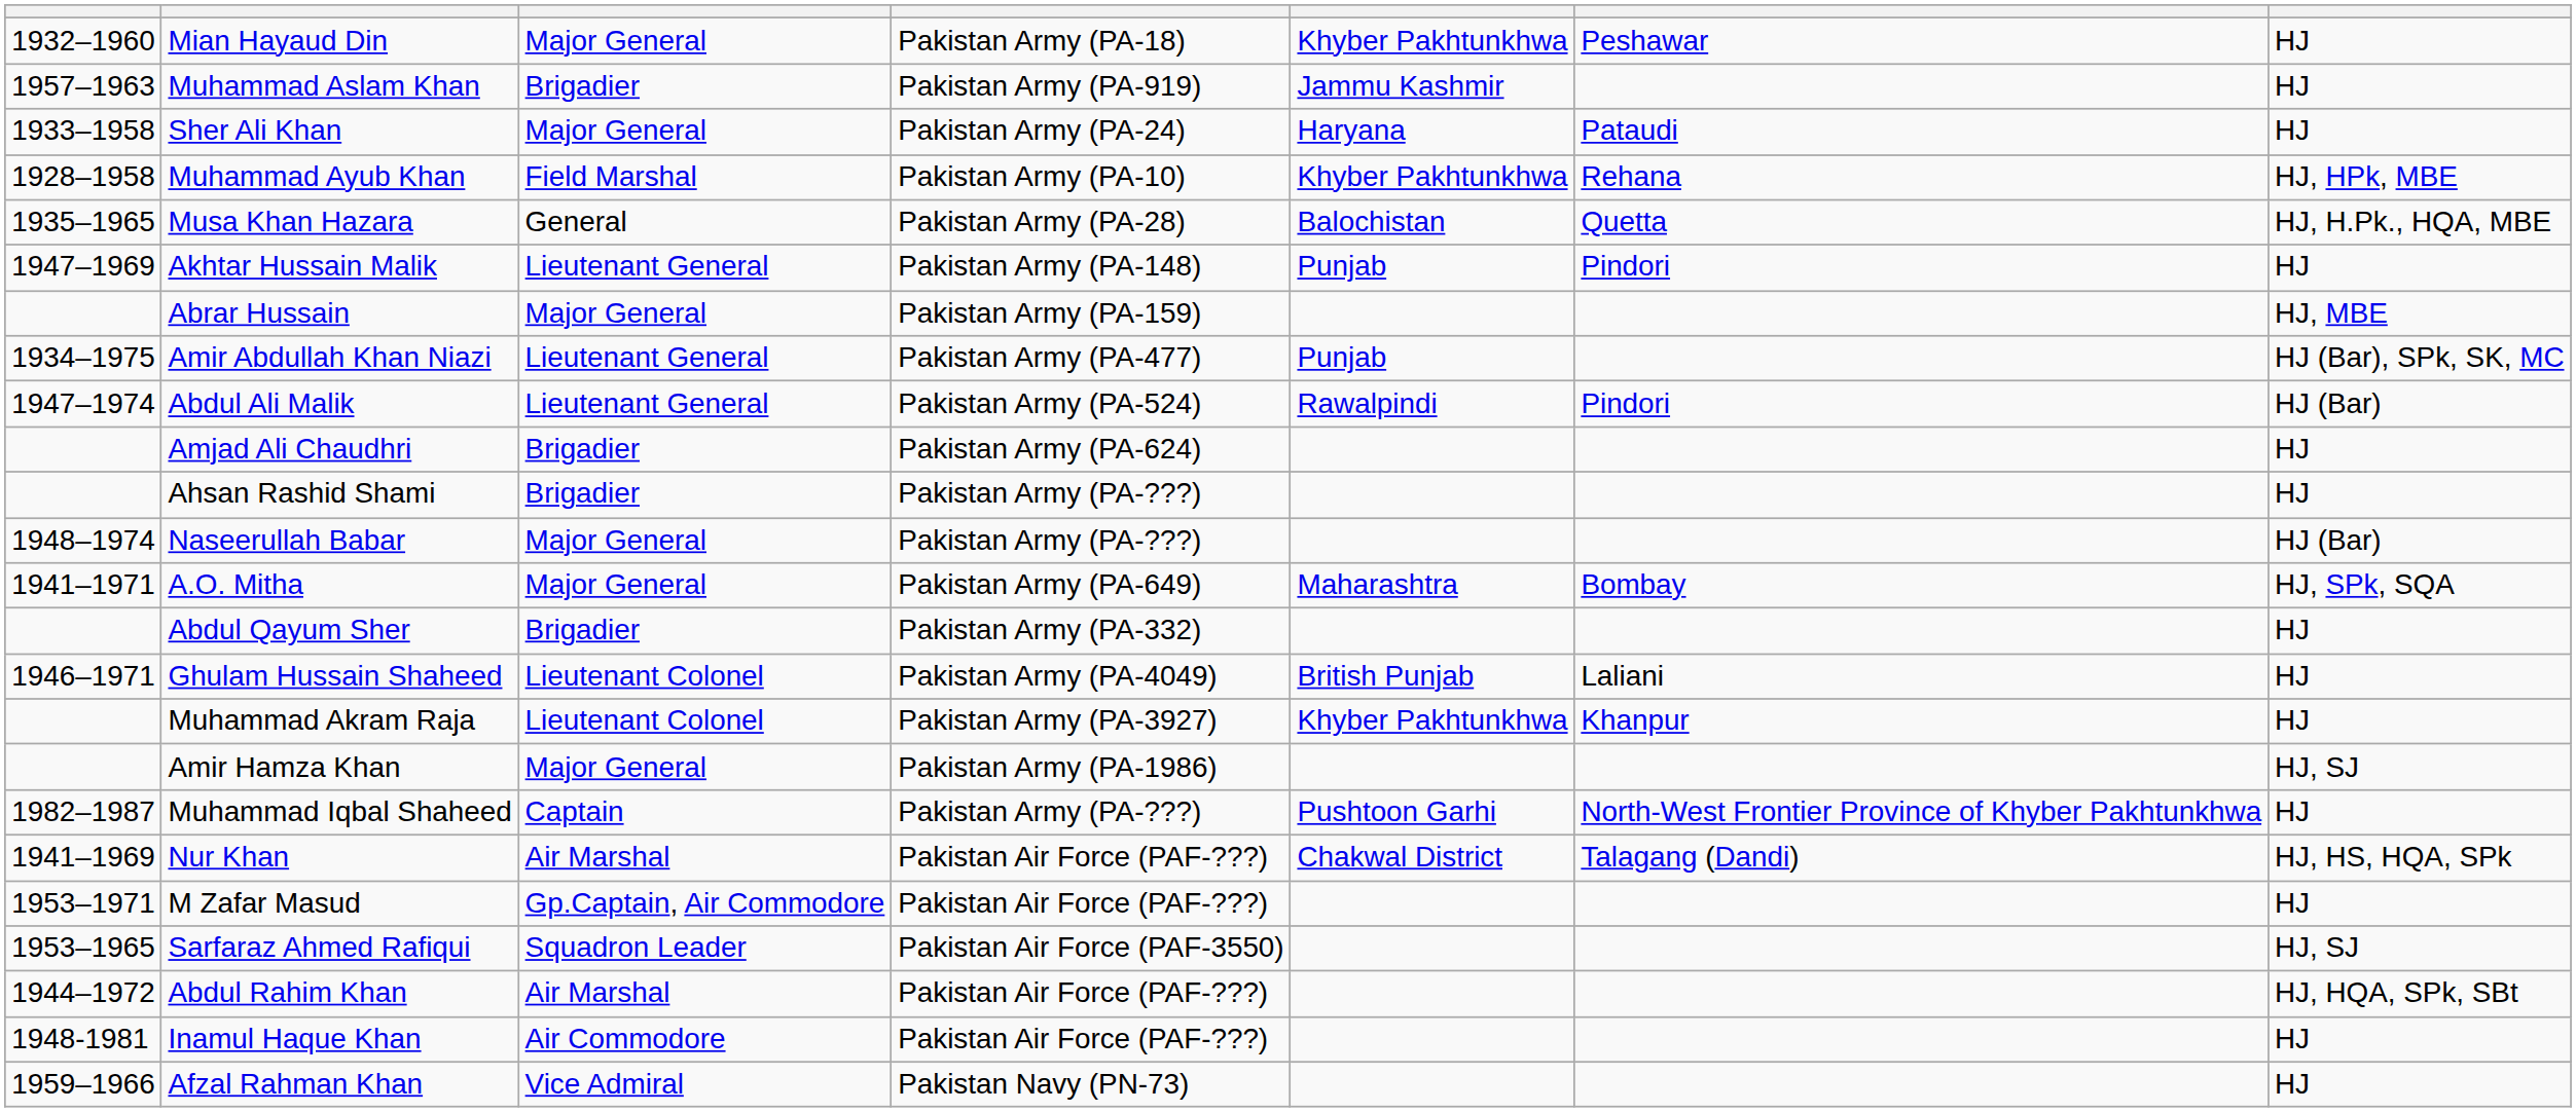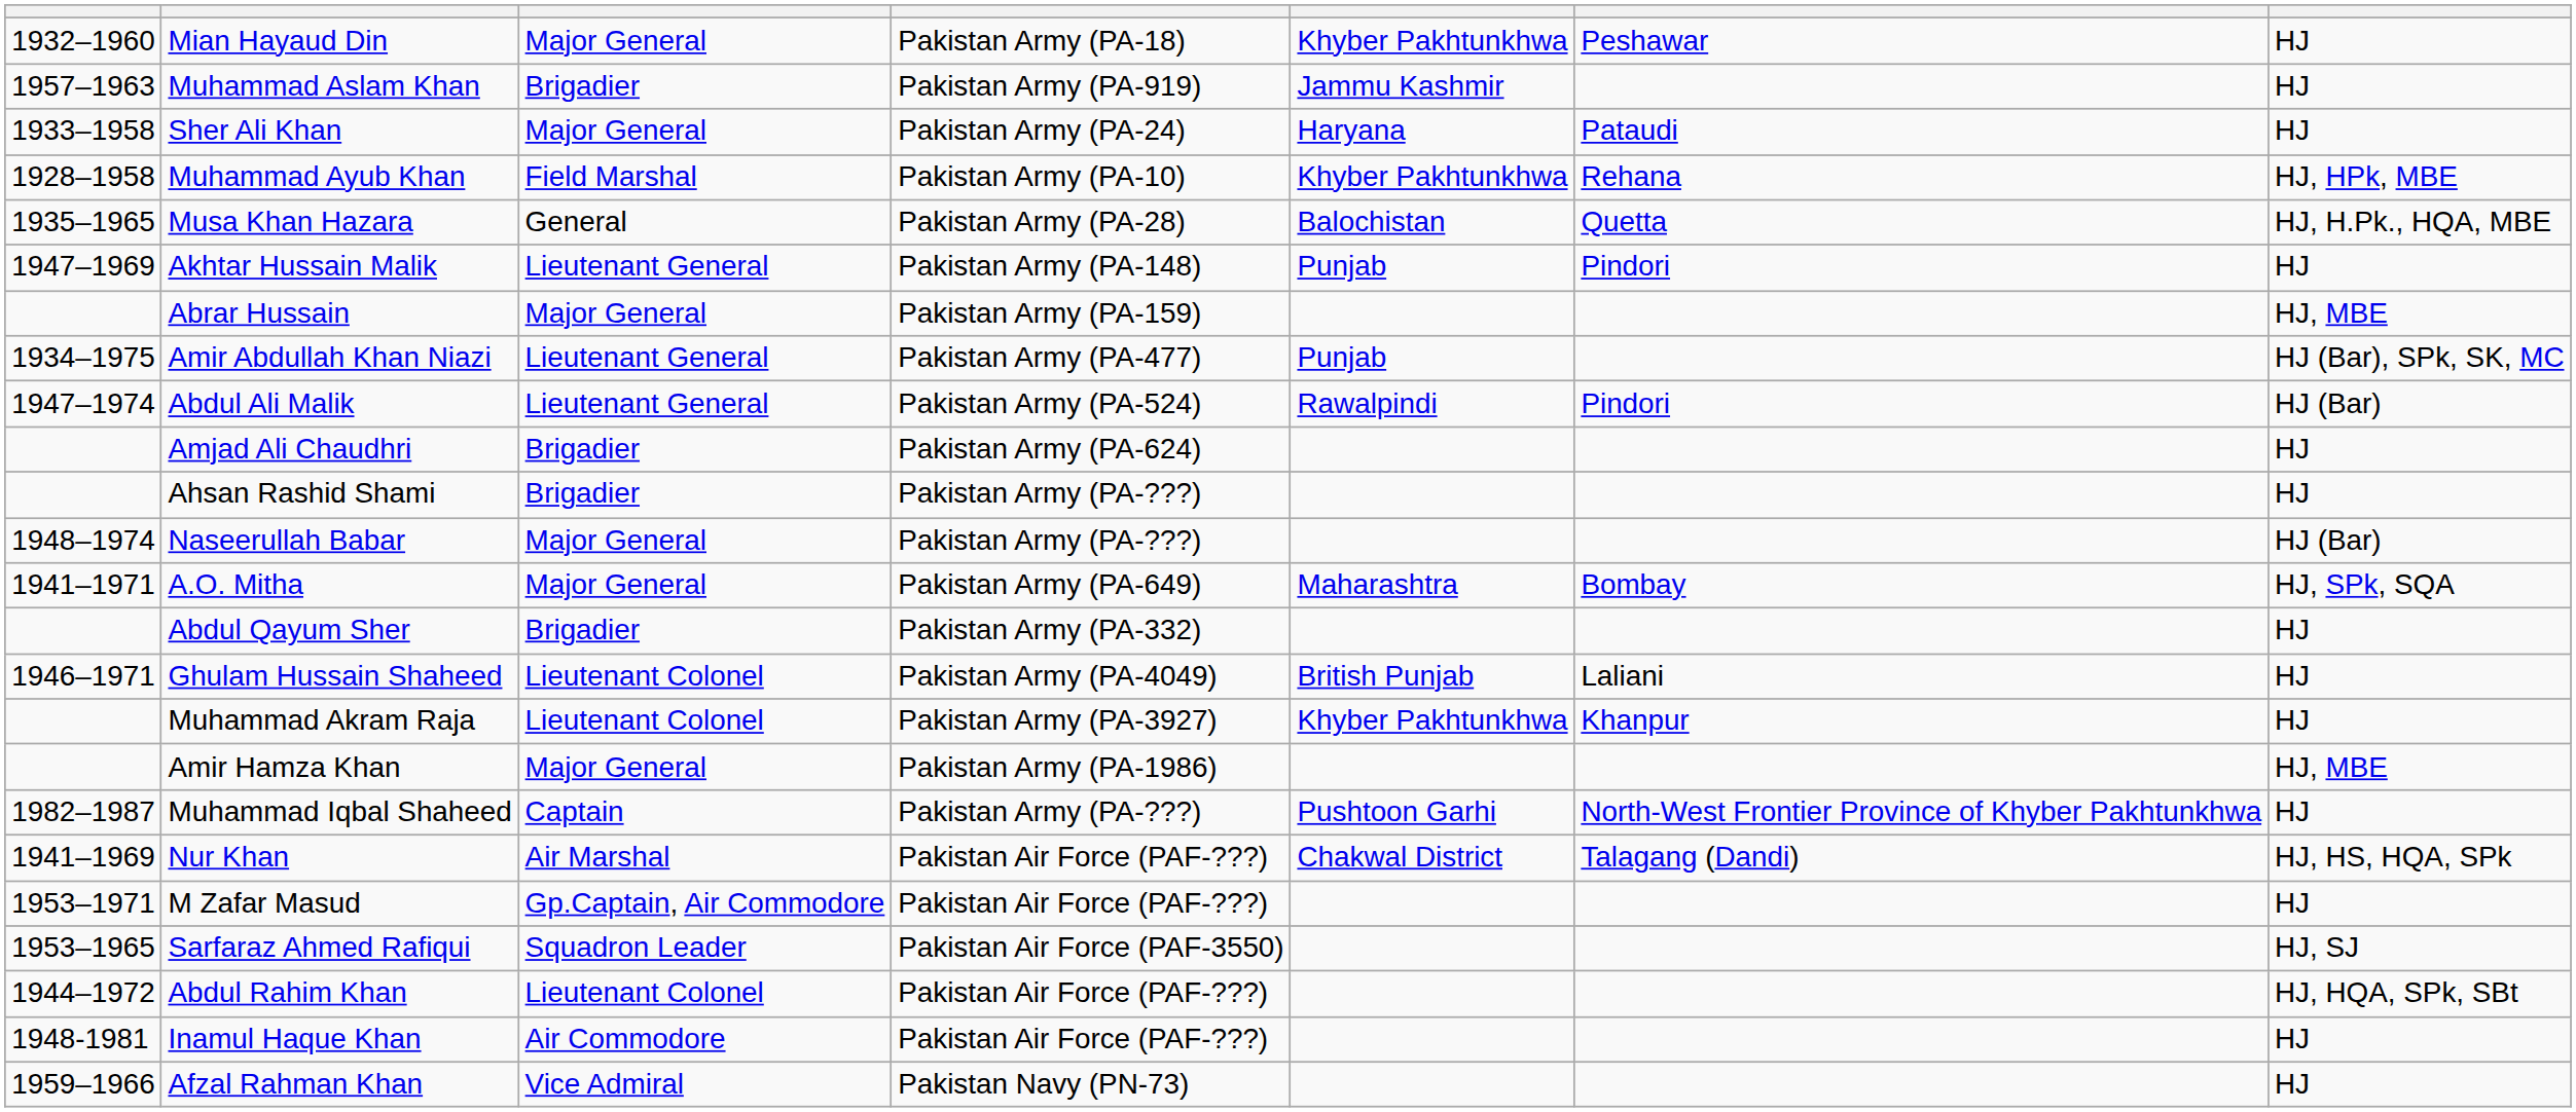Amir Hamza Khan | column 7: HJ, SJ -> HJ, MBE
Abdul Rahim Khan | column 3: Air Marshal -> Lieutenant Colonel
